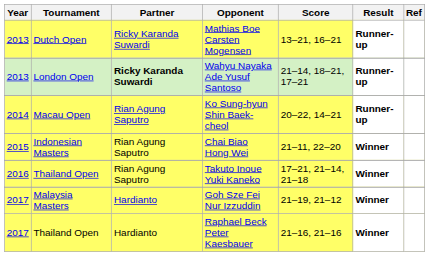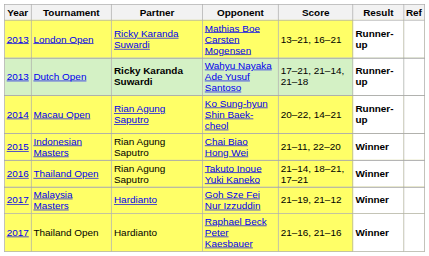Mathias Boe Carsten Mogensen | Tournament: Dutch Open -> London Open
Wahyu Nayaka Ade Yusuf Santoso | Tournament: London Open -> Dutch Open
Wahyu Nayaka Ade Yusuf Santoso | Score: 21–14, 18–21, 17–21 -> 17–21, 21–14, 21–18
Takuto Inoue Yuki Kaneko | Score: 17–21, 21–14, 21–18 -> 21–14, 18–21, 17–21
